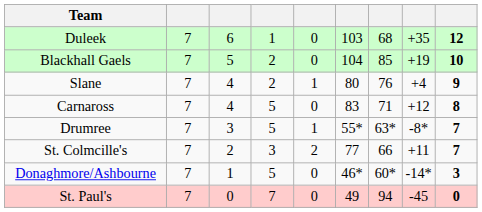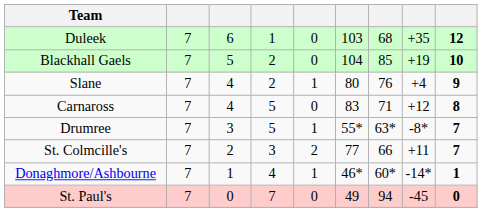Donaghmore/Ashbourne | column 4: 5 -> 4
Donaghmore/Ashbourne | column 5: 0 -> 1
Donaghmore/Ashbourne | column 9: 3 -> 1
